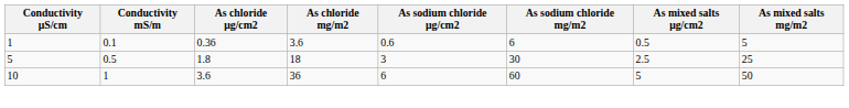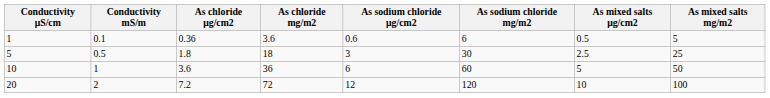+ row: 20 | 2 | 7.2 | 72 | 12 | 120 | 10 | 100
